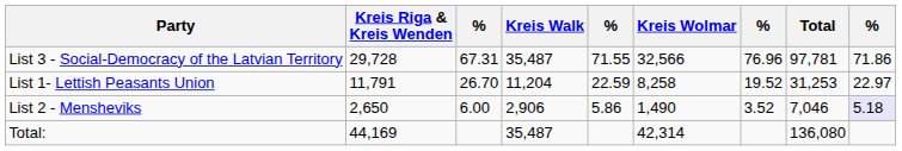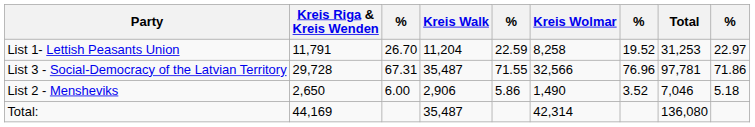rows swapped: List 3 - Social-Democracy of the Latvian Territory <-> List 1- Lettish Peasants Union
List 2 - Mensheviks | column 9: lavender background -> no background
